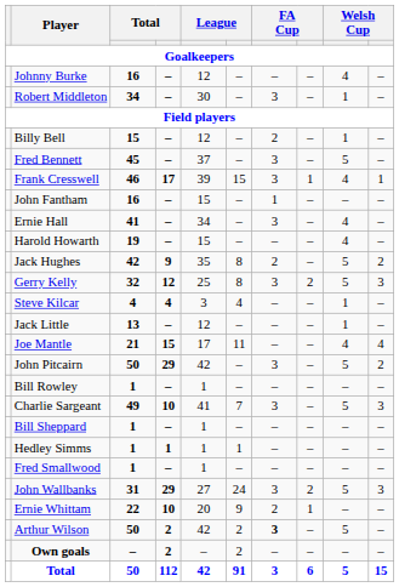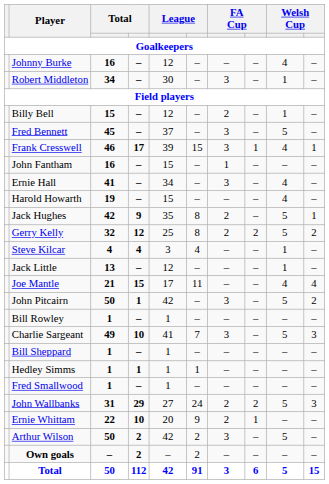Jack Hughes | column 10: 2 -> 1
Gerry Kelly | column 7: 3 -> 2
Gerry Kelly | column 10: 3 -> 2
John Pitcairn | column 4: 29 -> 1
John Wallbanks | column 7: 3 -> 2
Arthur Wilson | column 7: bold -> normal
